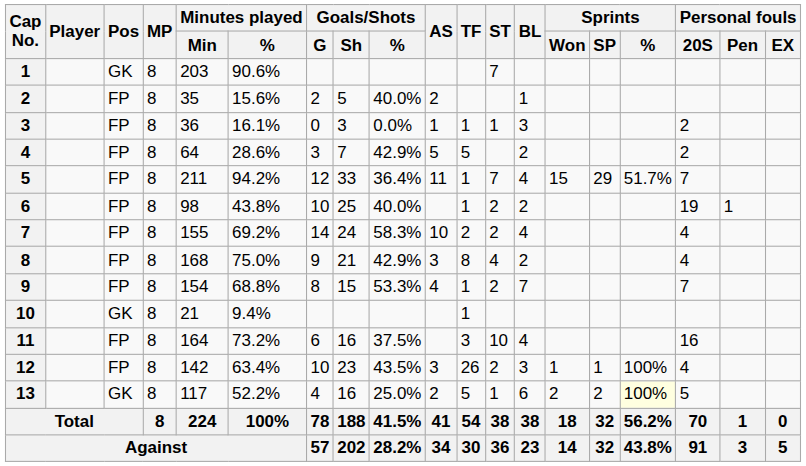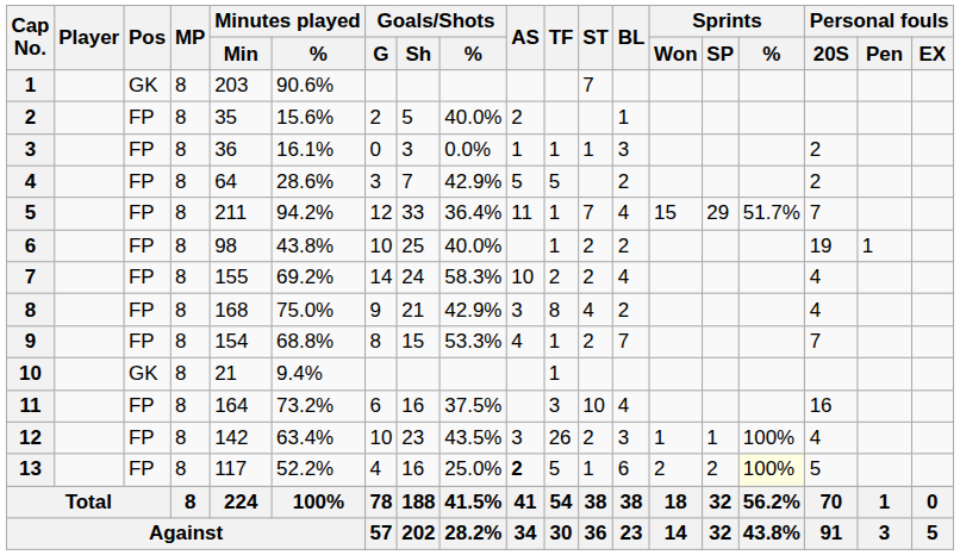13 | Pos: GK -> FP
13 | AS: normal -> bold
